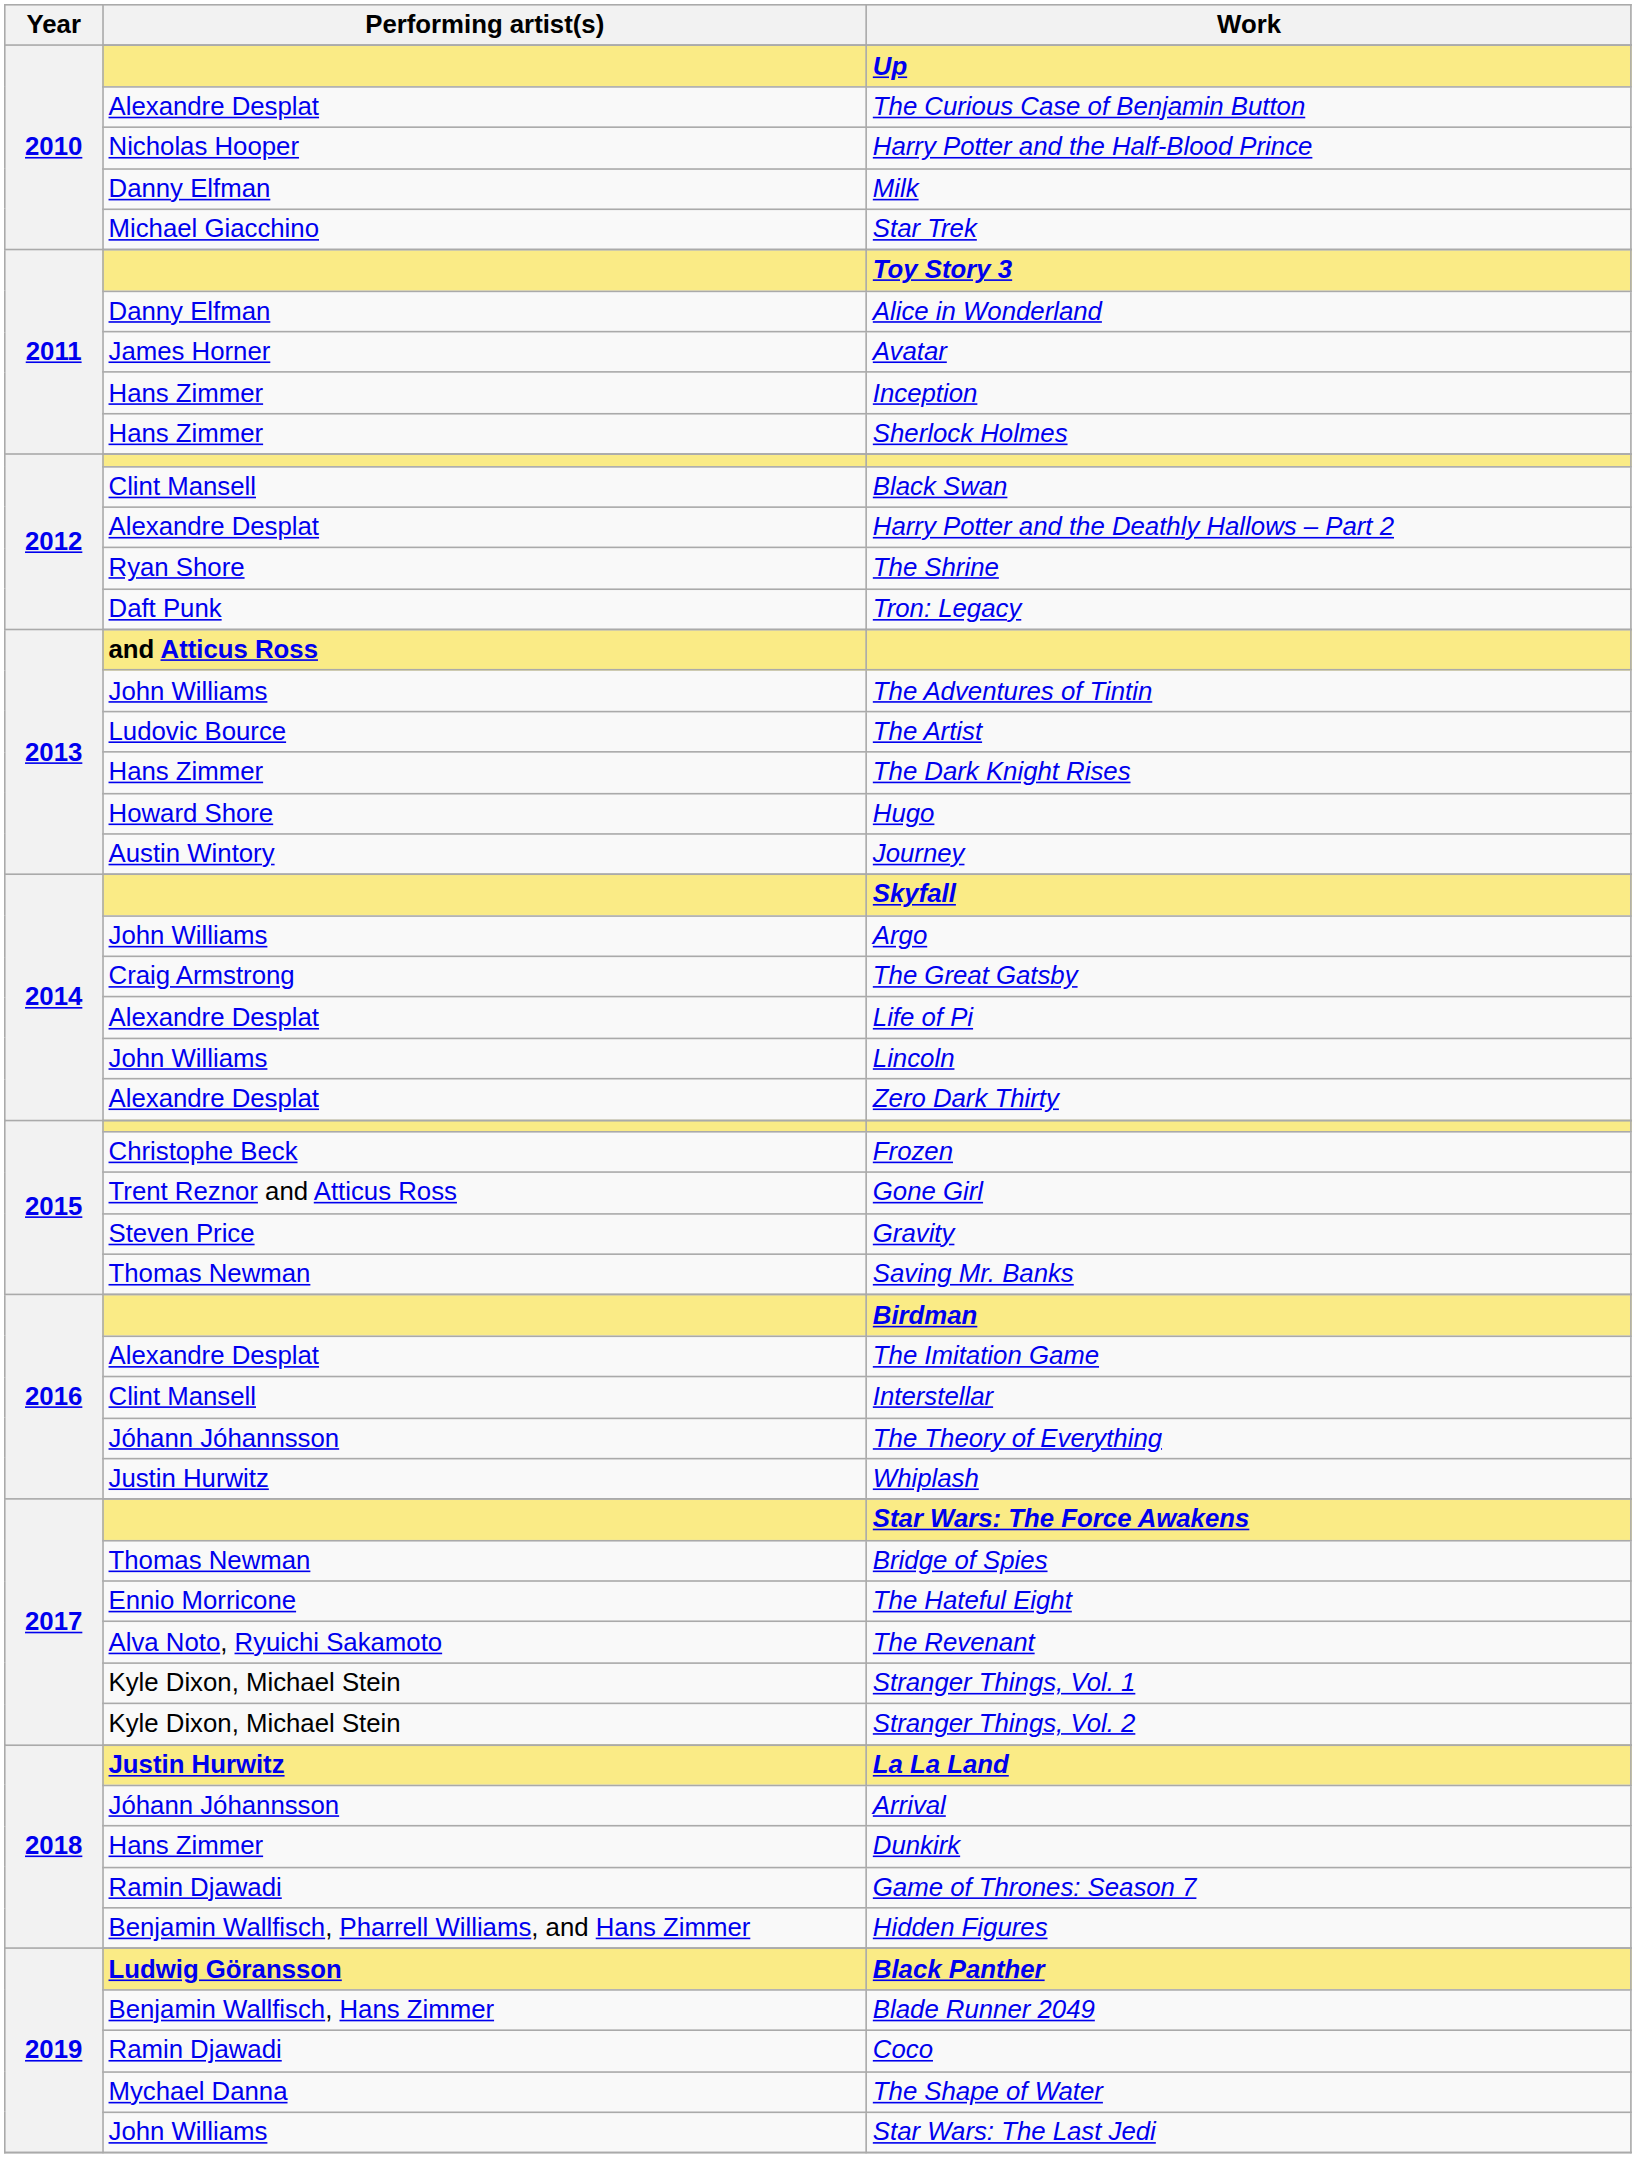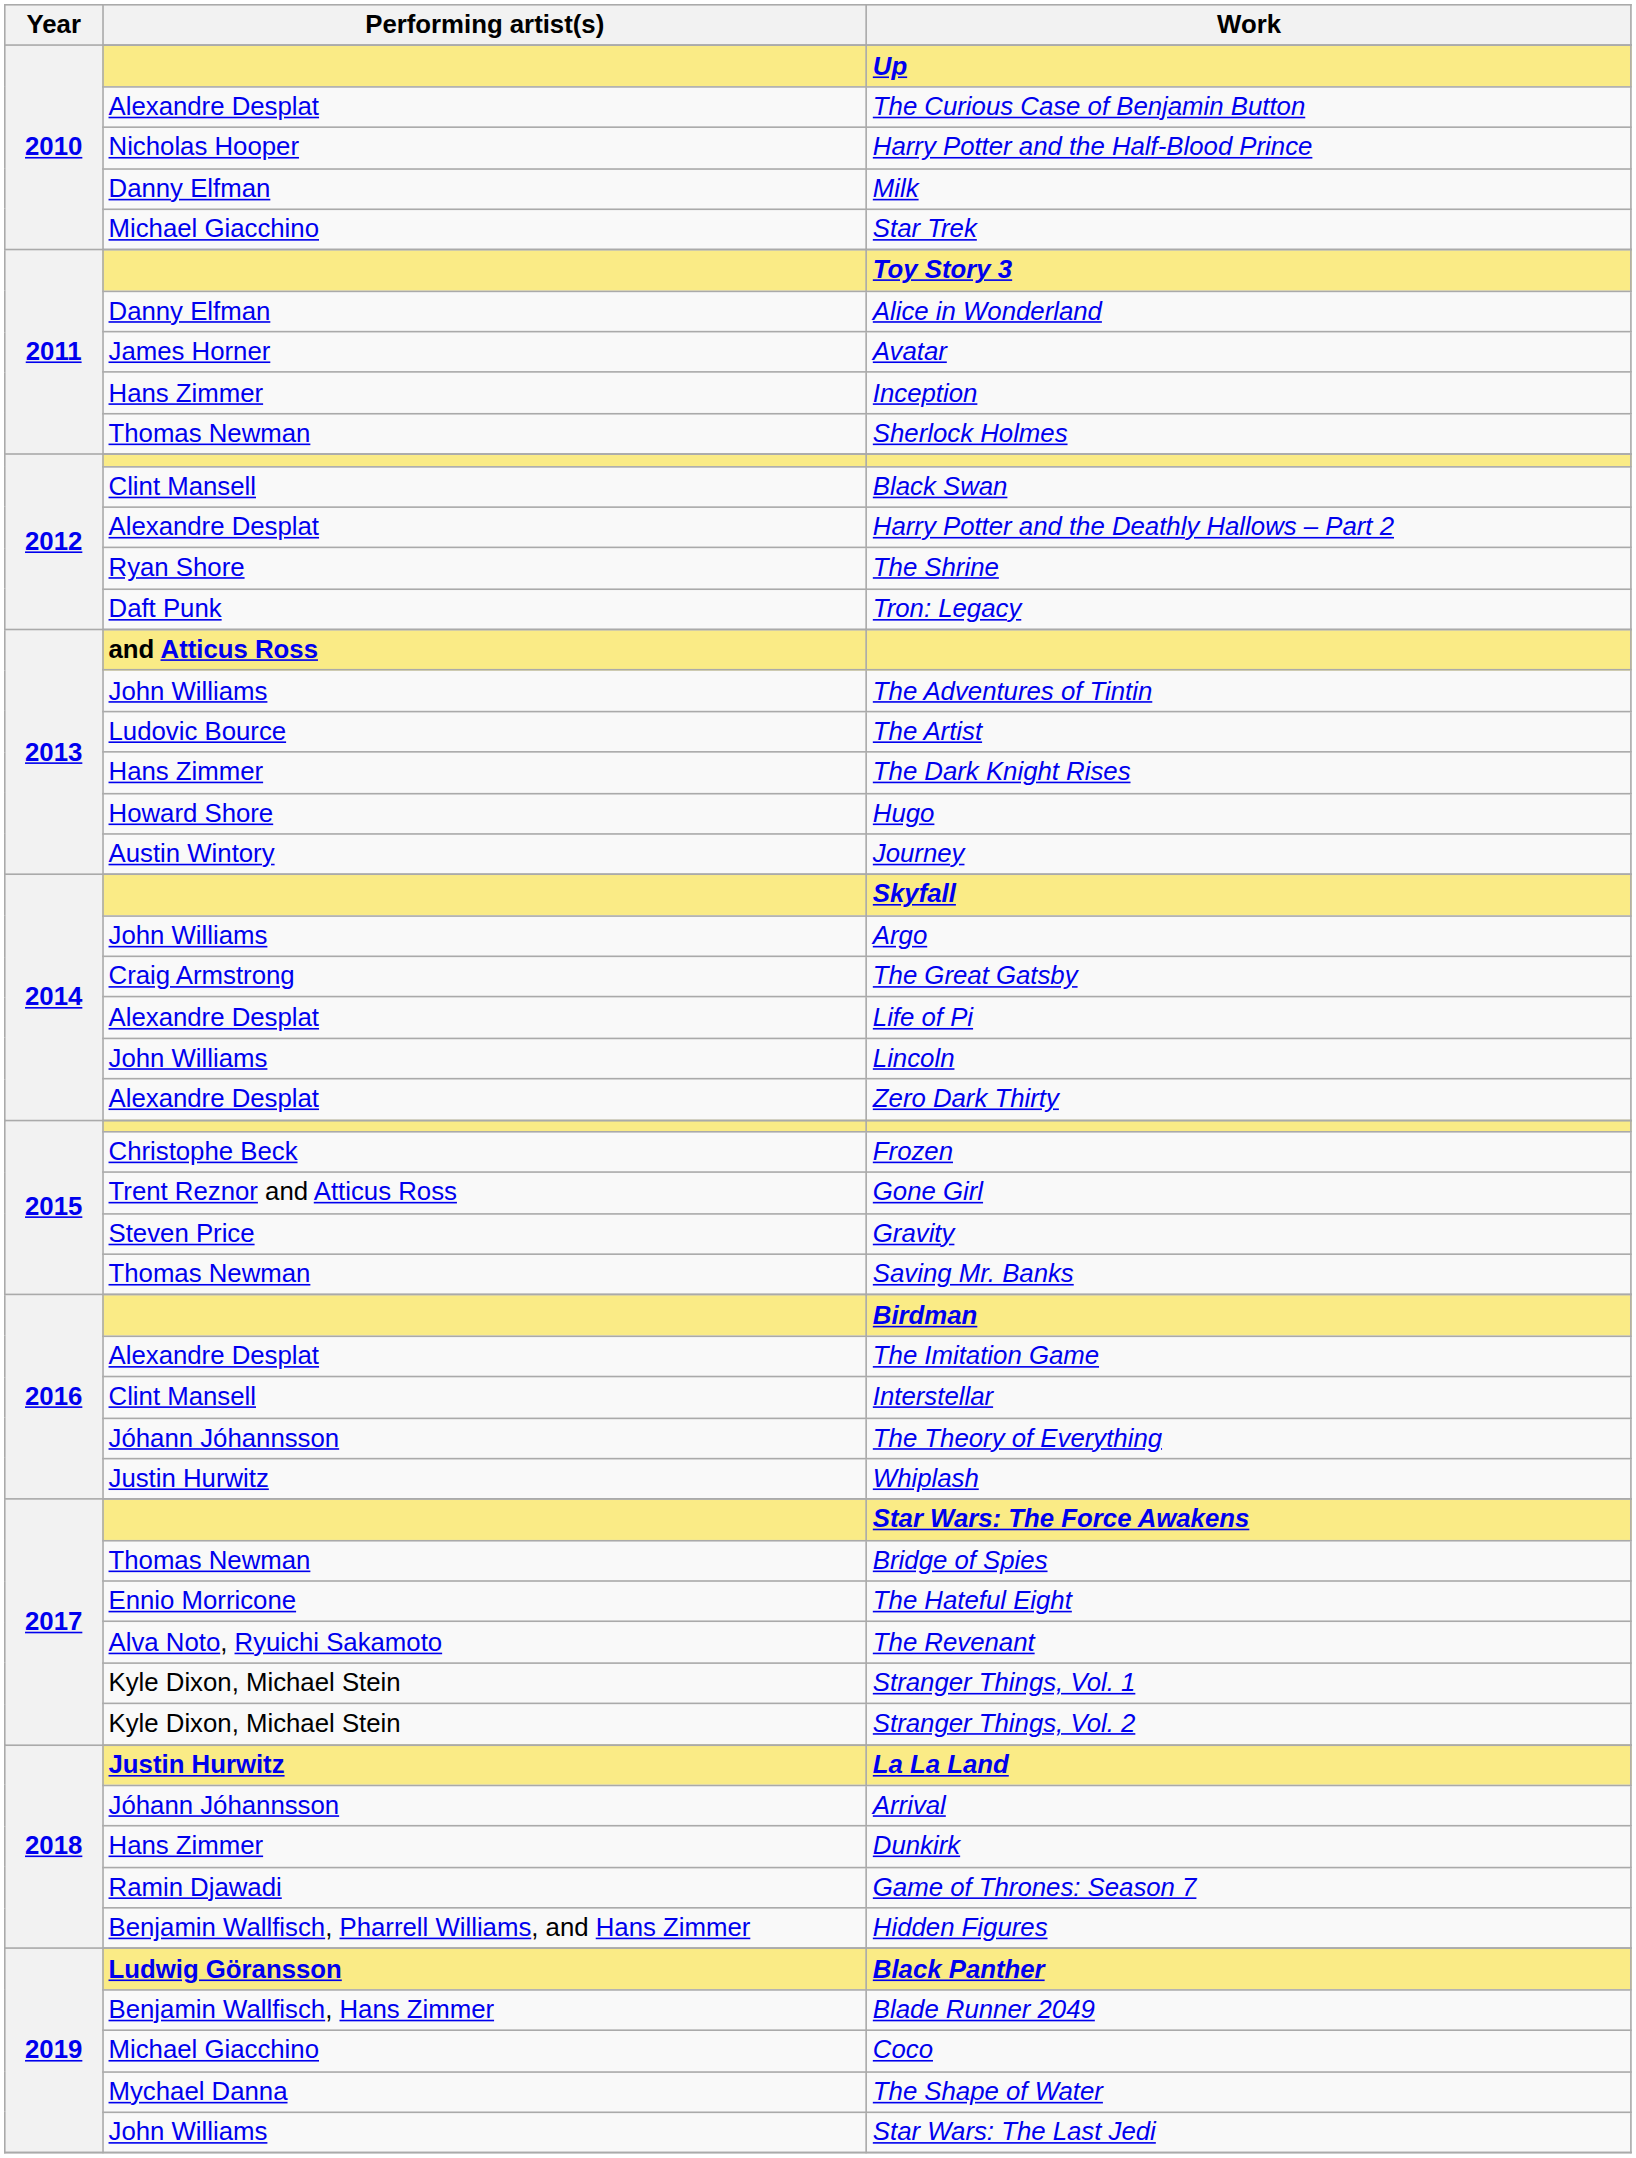Sherlock Holmes | Performing artist(s): Hans Zimmer -> Thomas Newman
Coco | Performing artist(s): Ramin Djawadi -> Michael Giacchino
